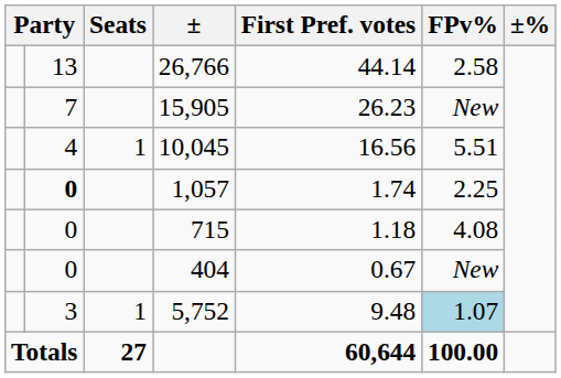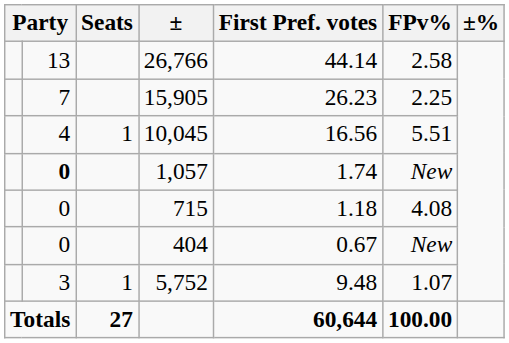15,905 | FPv%: New -> 2.25
1,057 | FPv%: 2.25 -> New
5,752 | FPv%: lightblue background -> no background
